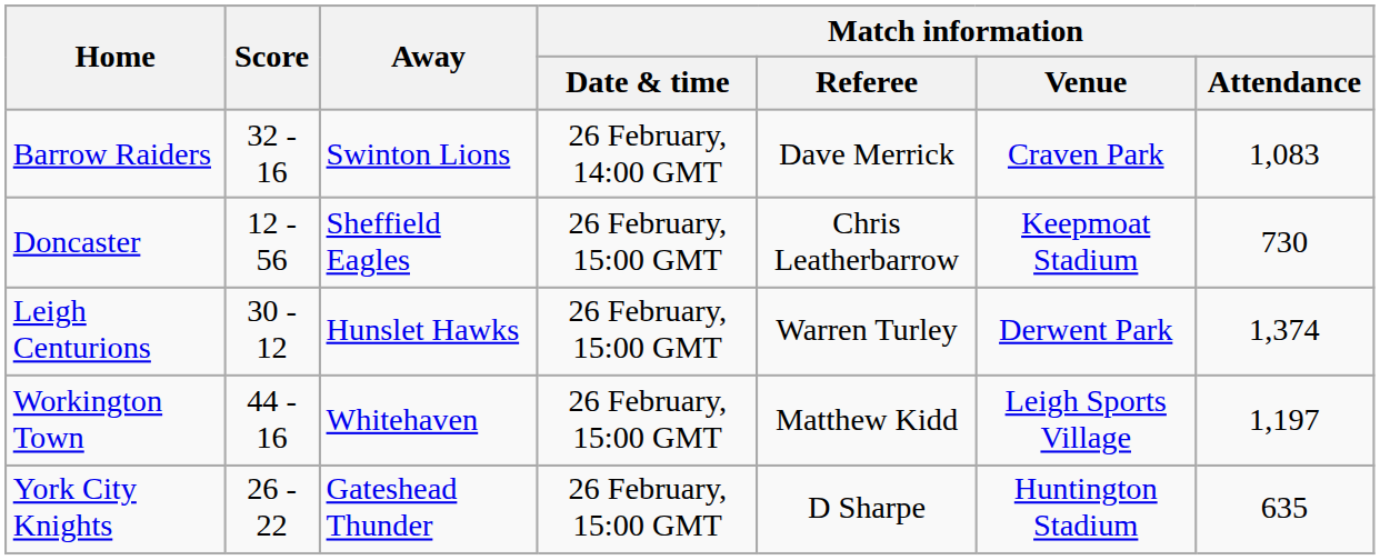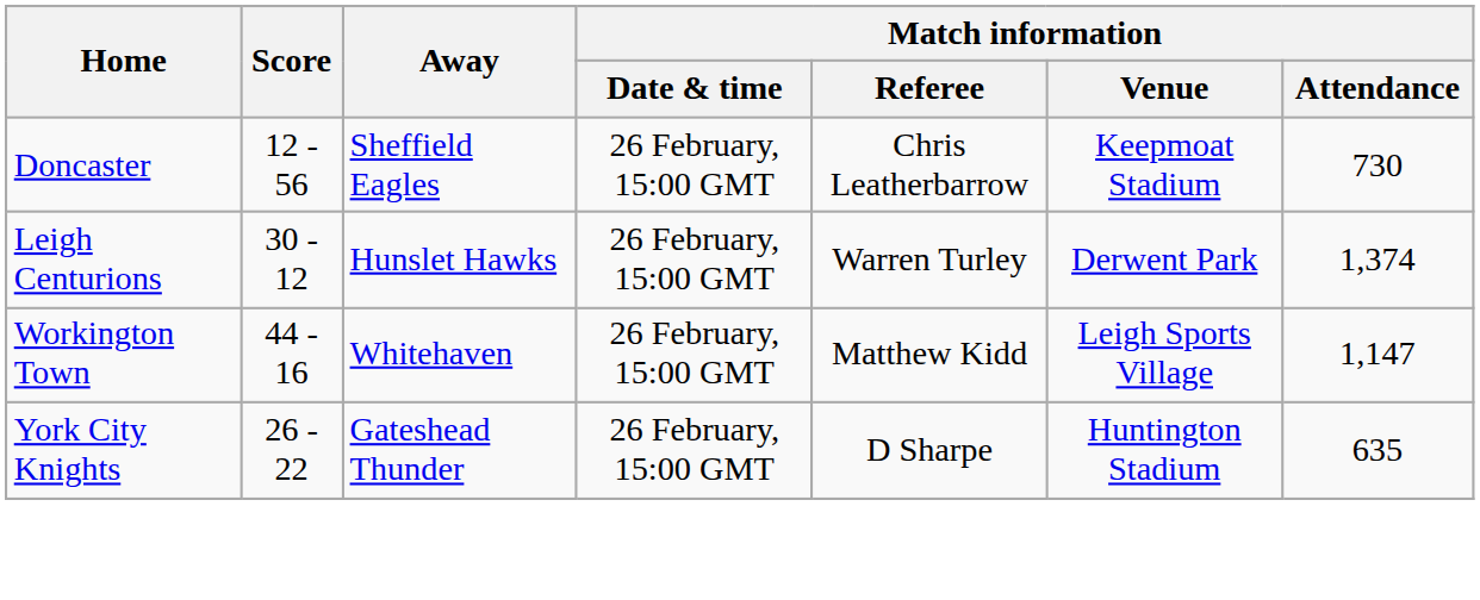- row: Barrow Raiders | 32 - 16 | Swinton Lions | 26 February, 14:00 GMT | Dave Merrick | Craven Park | 1,083
Workington Town | Match information / Attendance: 1,197 -> 1,147
